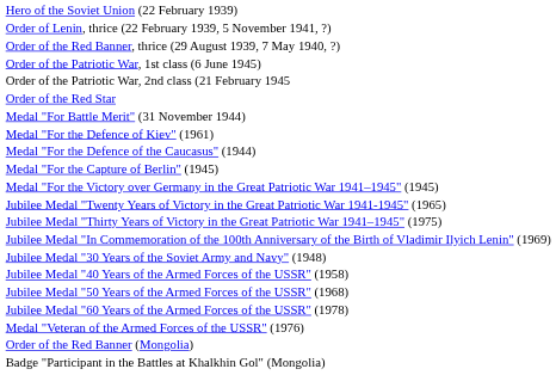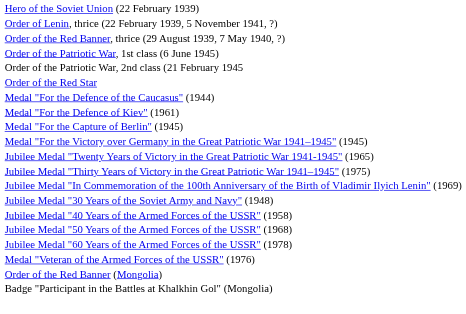- row: Medal "For Battle Merit" (31 November 1944)
rows swapped: Medal "For the Defence of Kiev" (1961) <-> Medal "For the Defence of the Caucasus" (1944)
